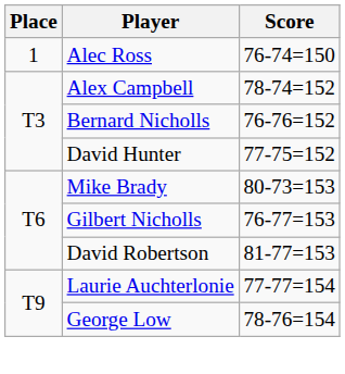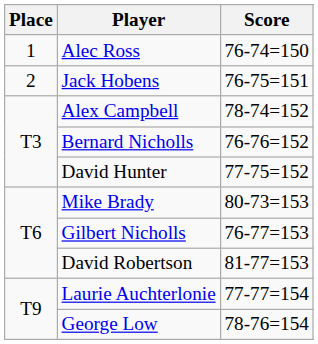+ row: 2 | Jack Hobens | 76-75=151
